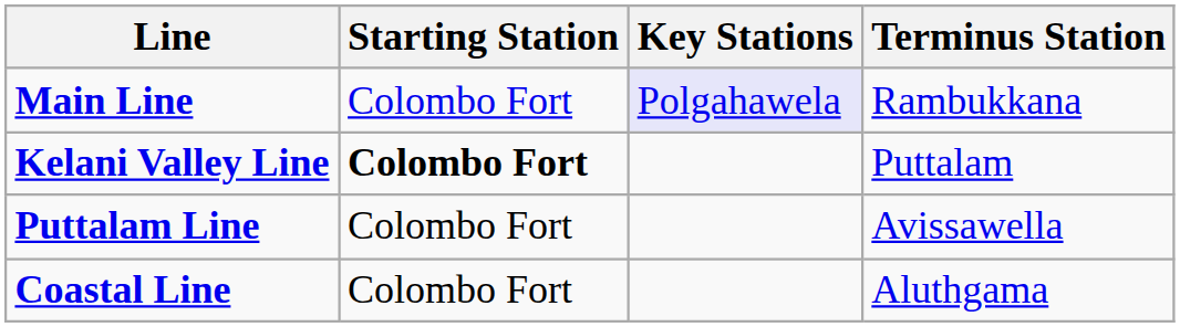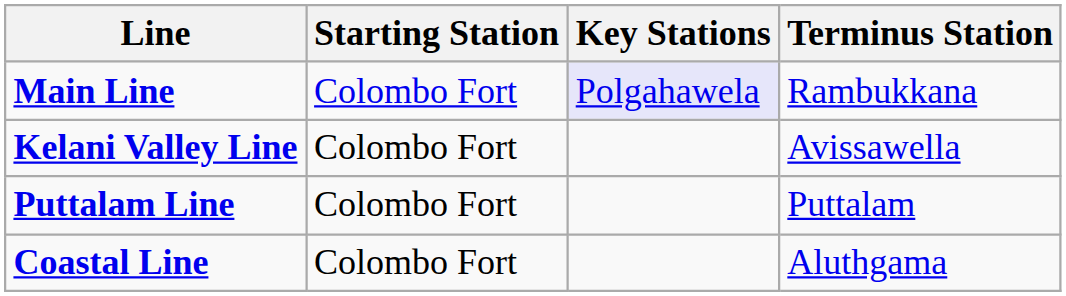Kelani Valley Line | Starting Station: bold -> normal
Kelani Valley Line | Terminus Station: Puttalam -> Avissawella
Puttalam Line | Terminus Station: Avissawella -> Puttalam
